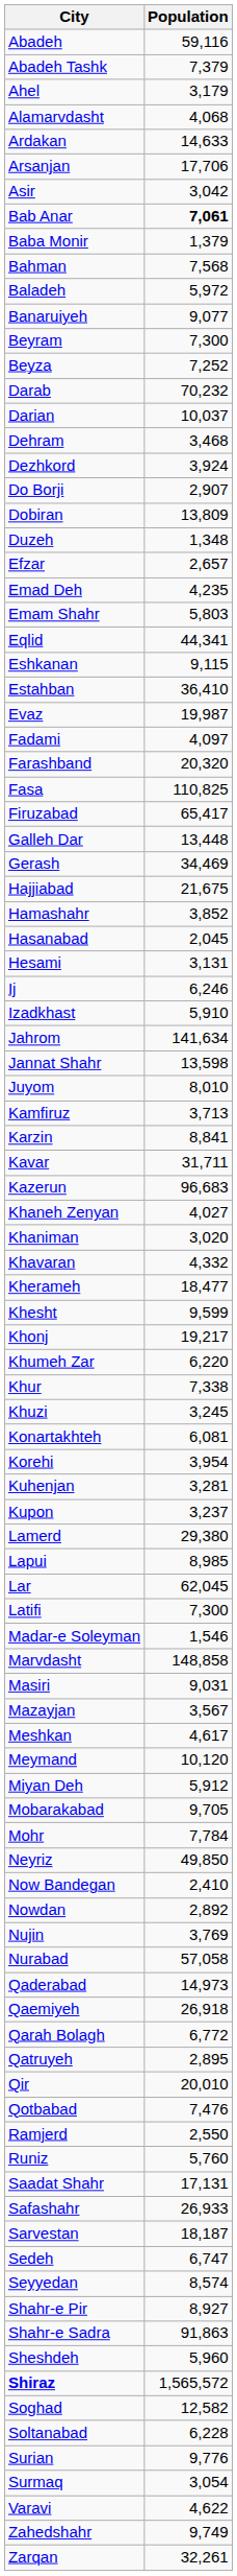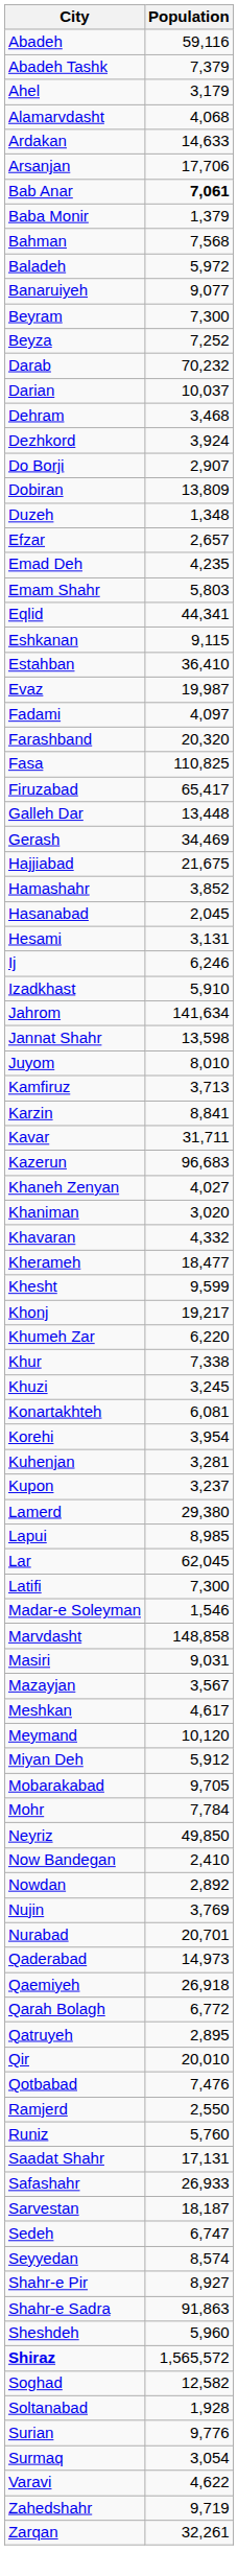- row: Asir | 3,042
Nurabad | Population: 57,058 -> 20,701
Soltanabad | Population: 6,228 -> 1,928
Zahedshahr | Population: 9,749 -> 9,719
